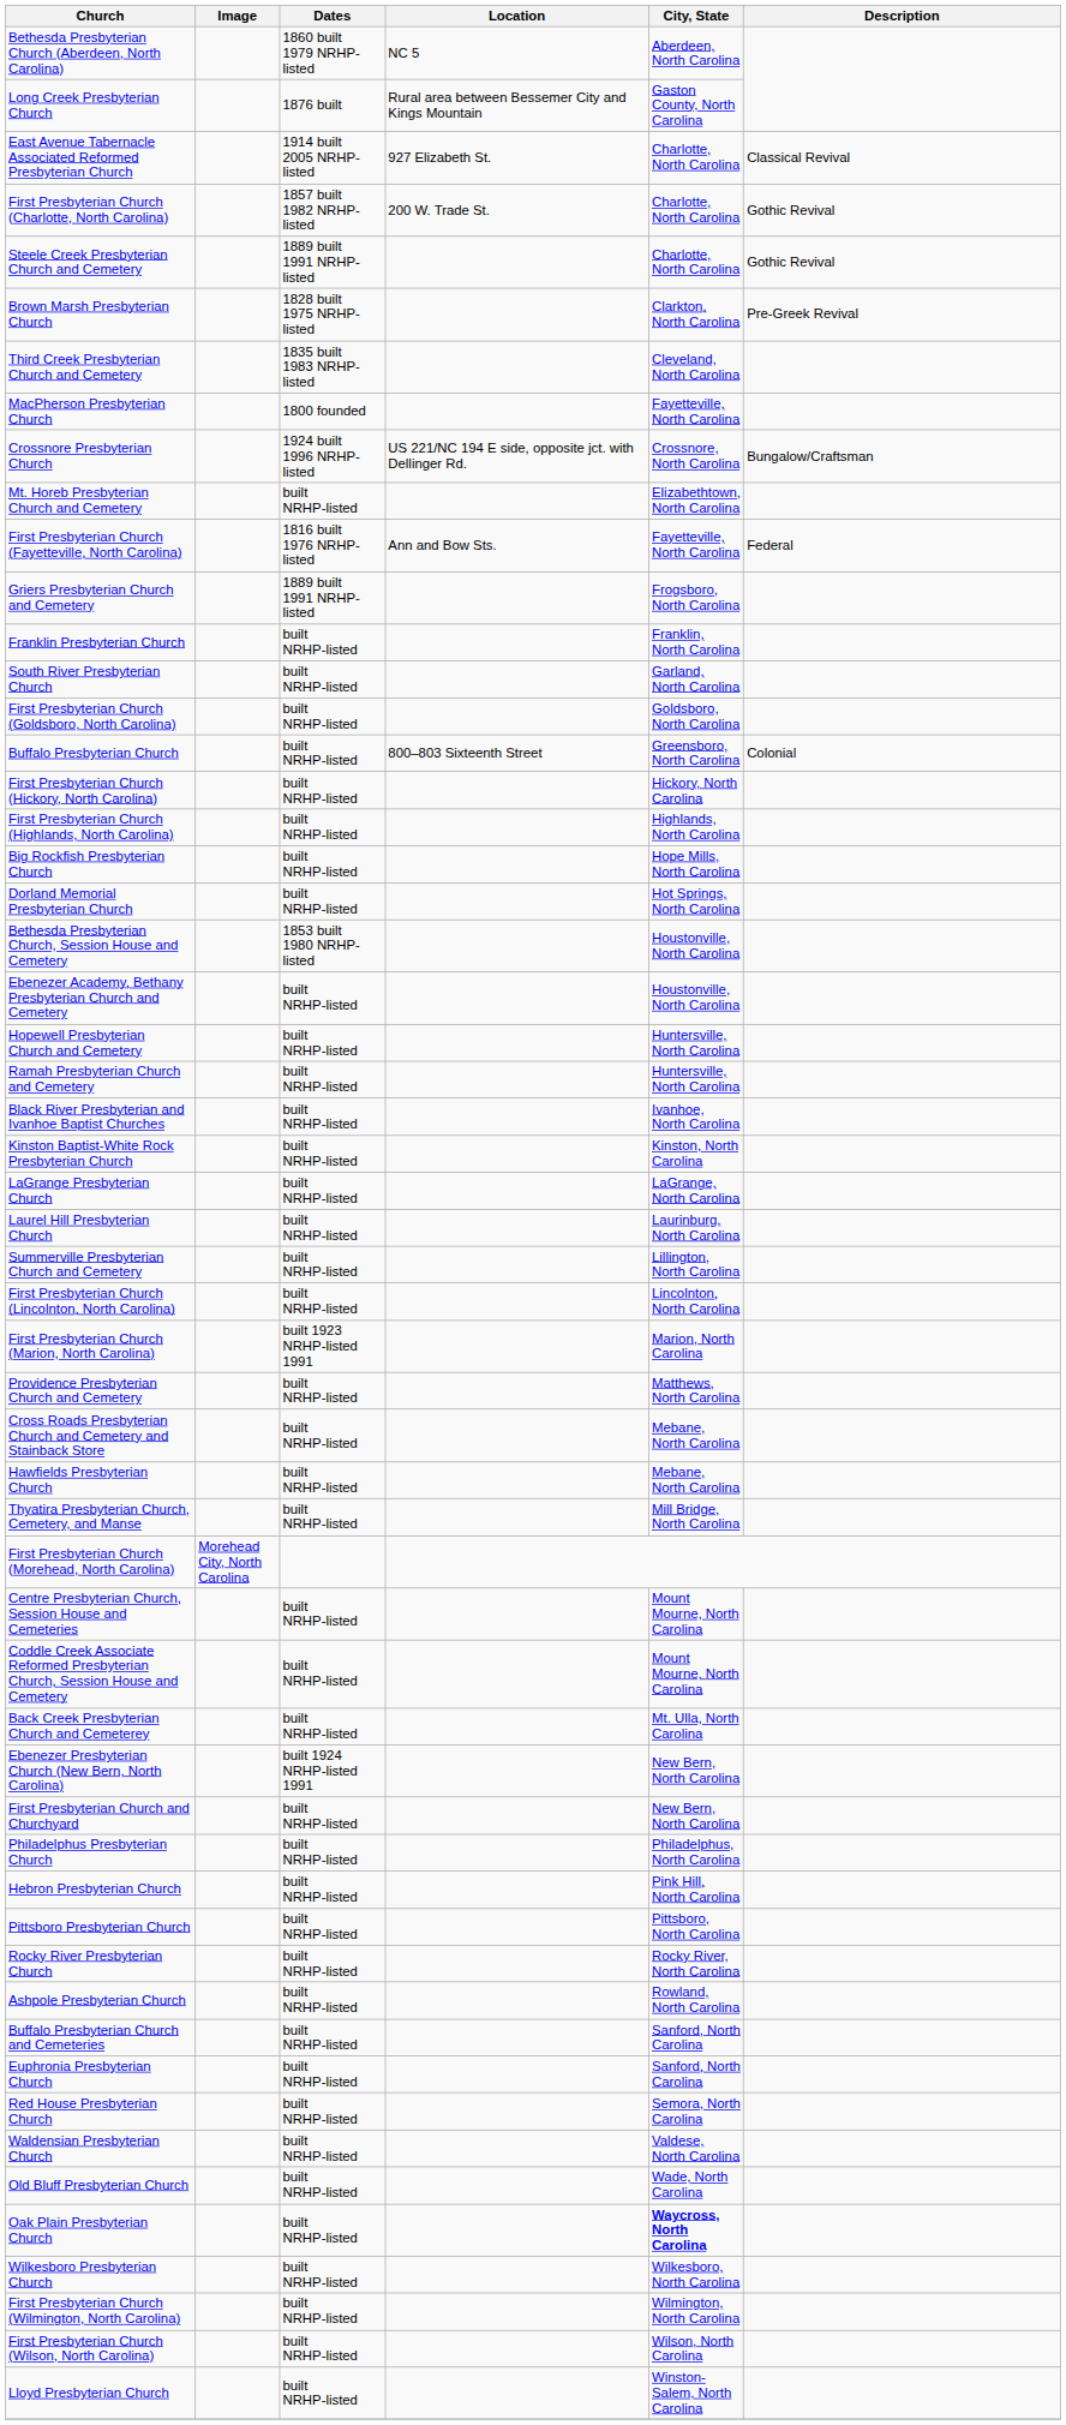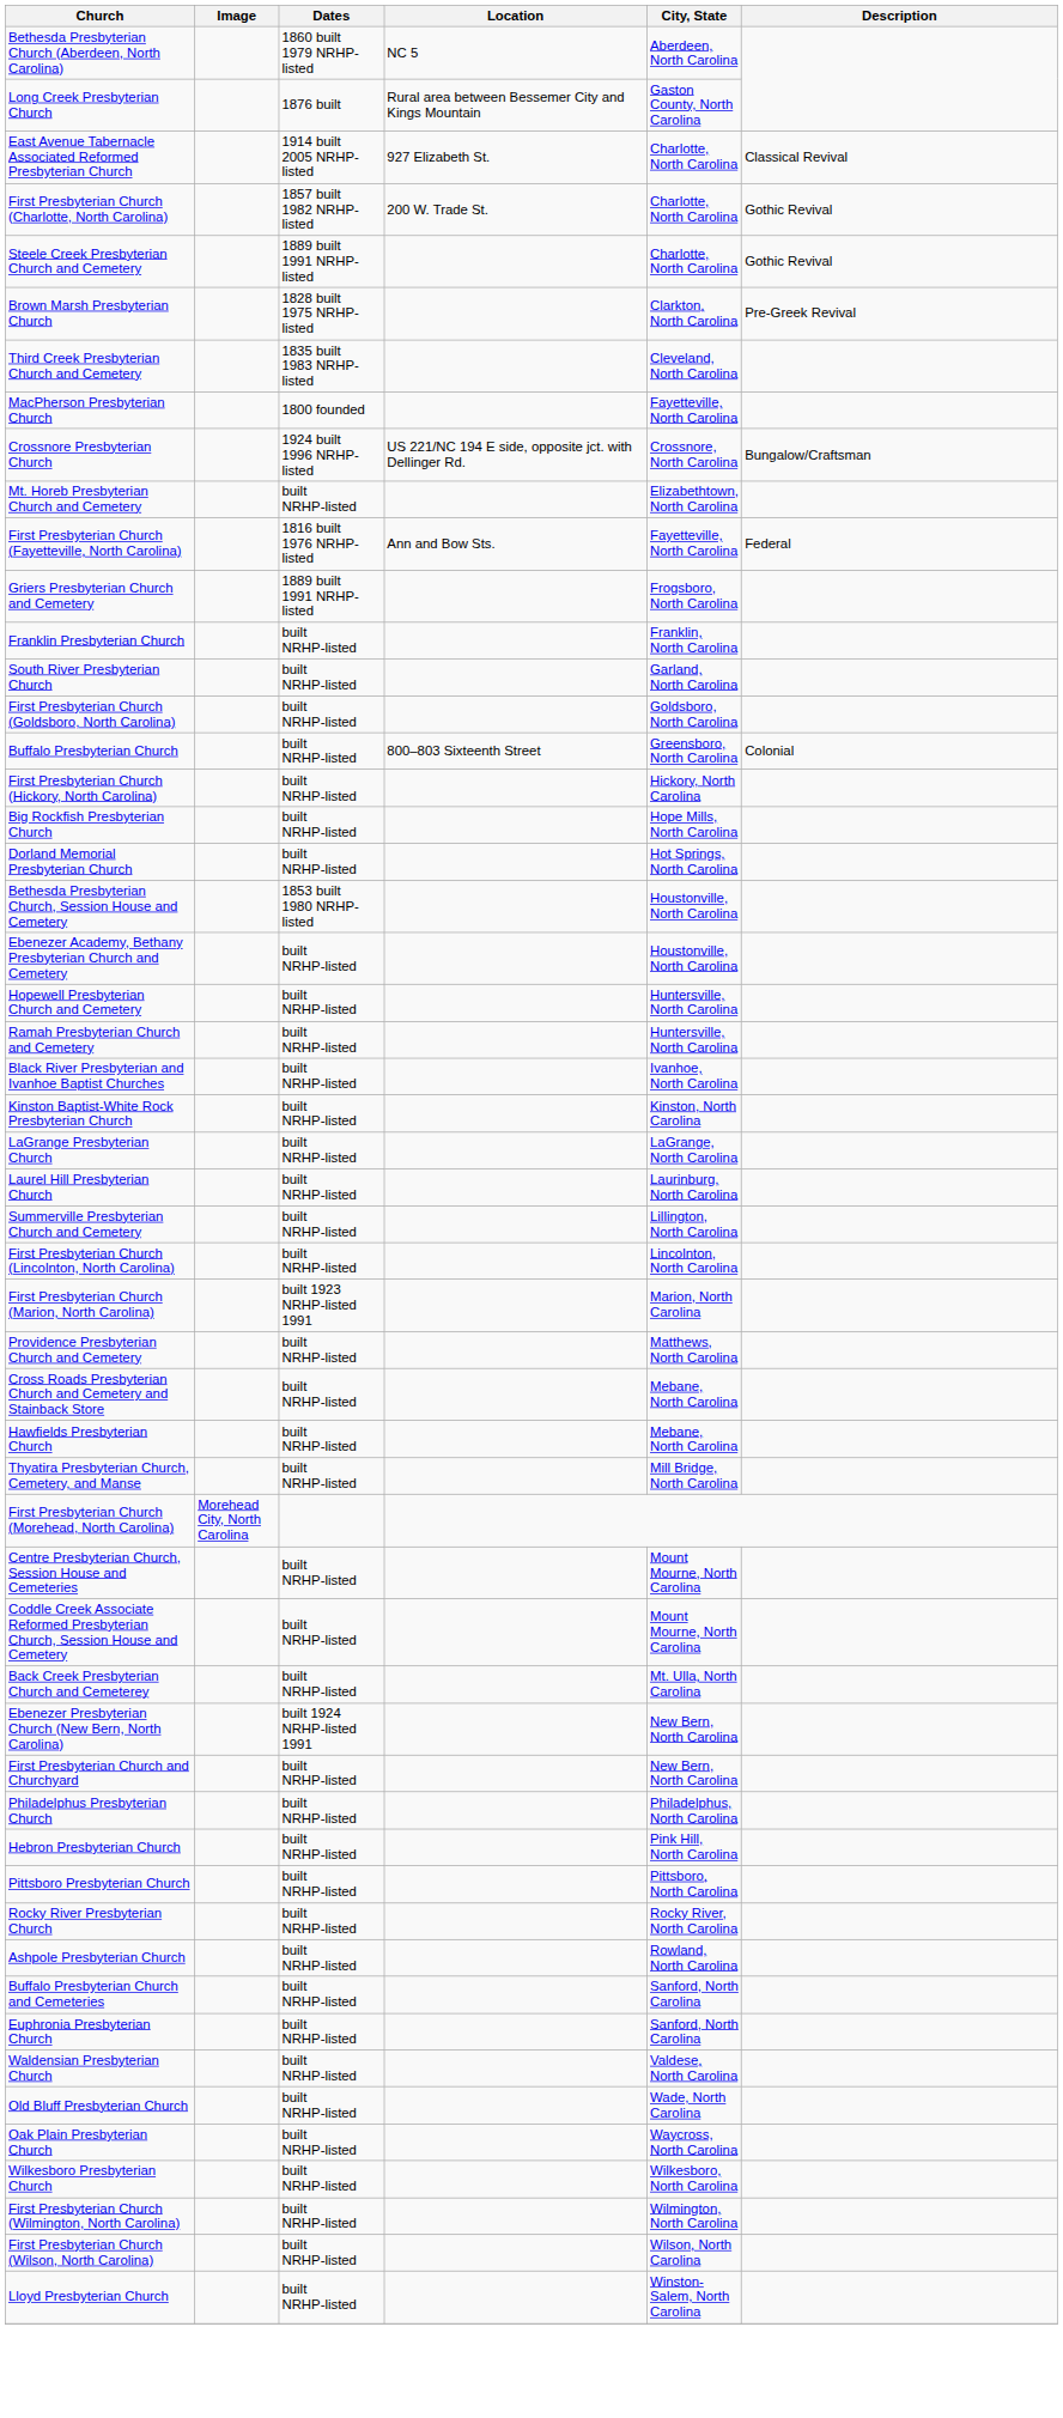- row: First Presbyterian Church (Highlands, North Carolina) | built NRHP-listed | Highlands, North Carolina
- row: Red House Presbyterian Church | built NRHP-listed | Semora, North Carolina
Oak Plain Presbyterian Church | City, State: bold -> normal
